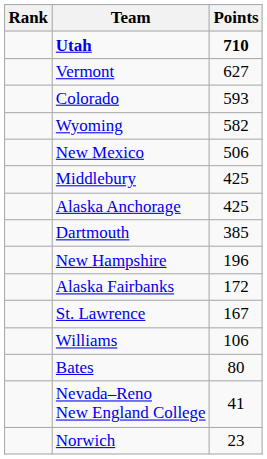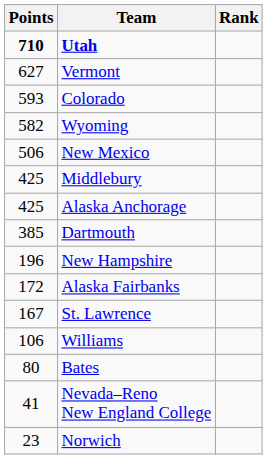columns swapped: Rank <-> Points
